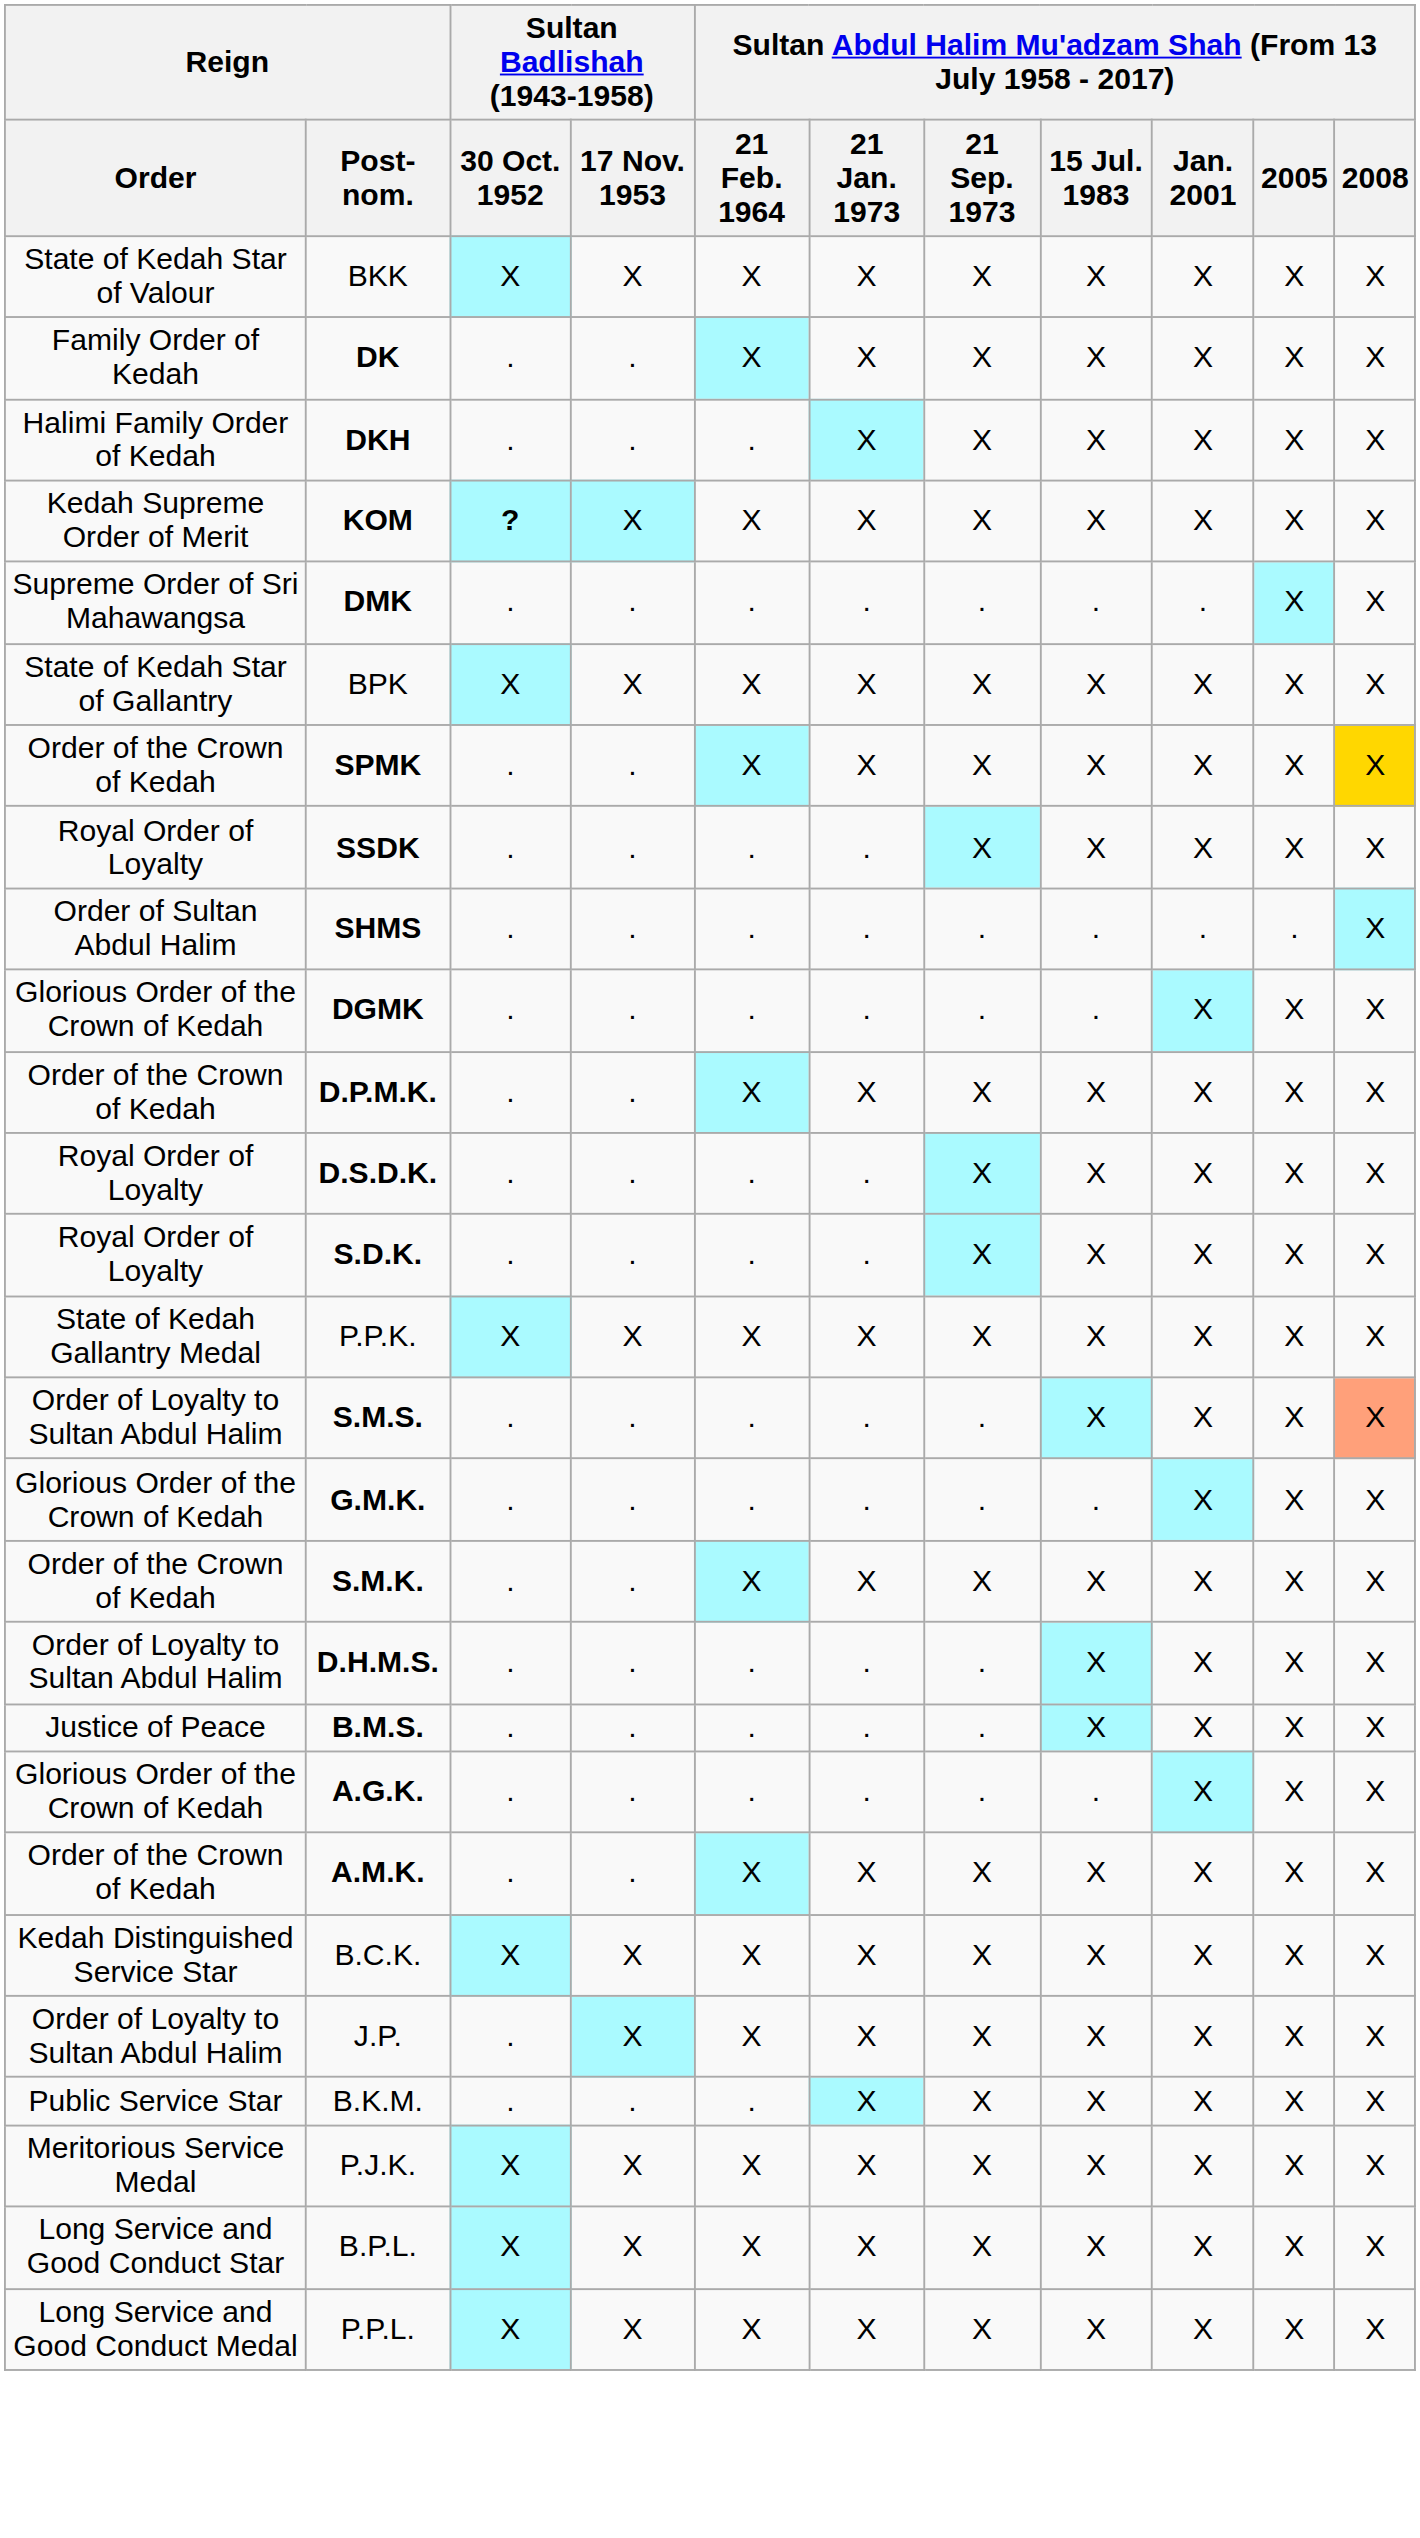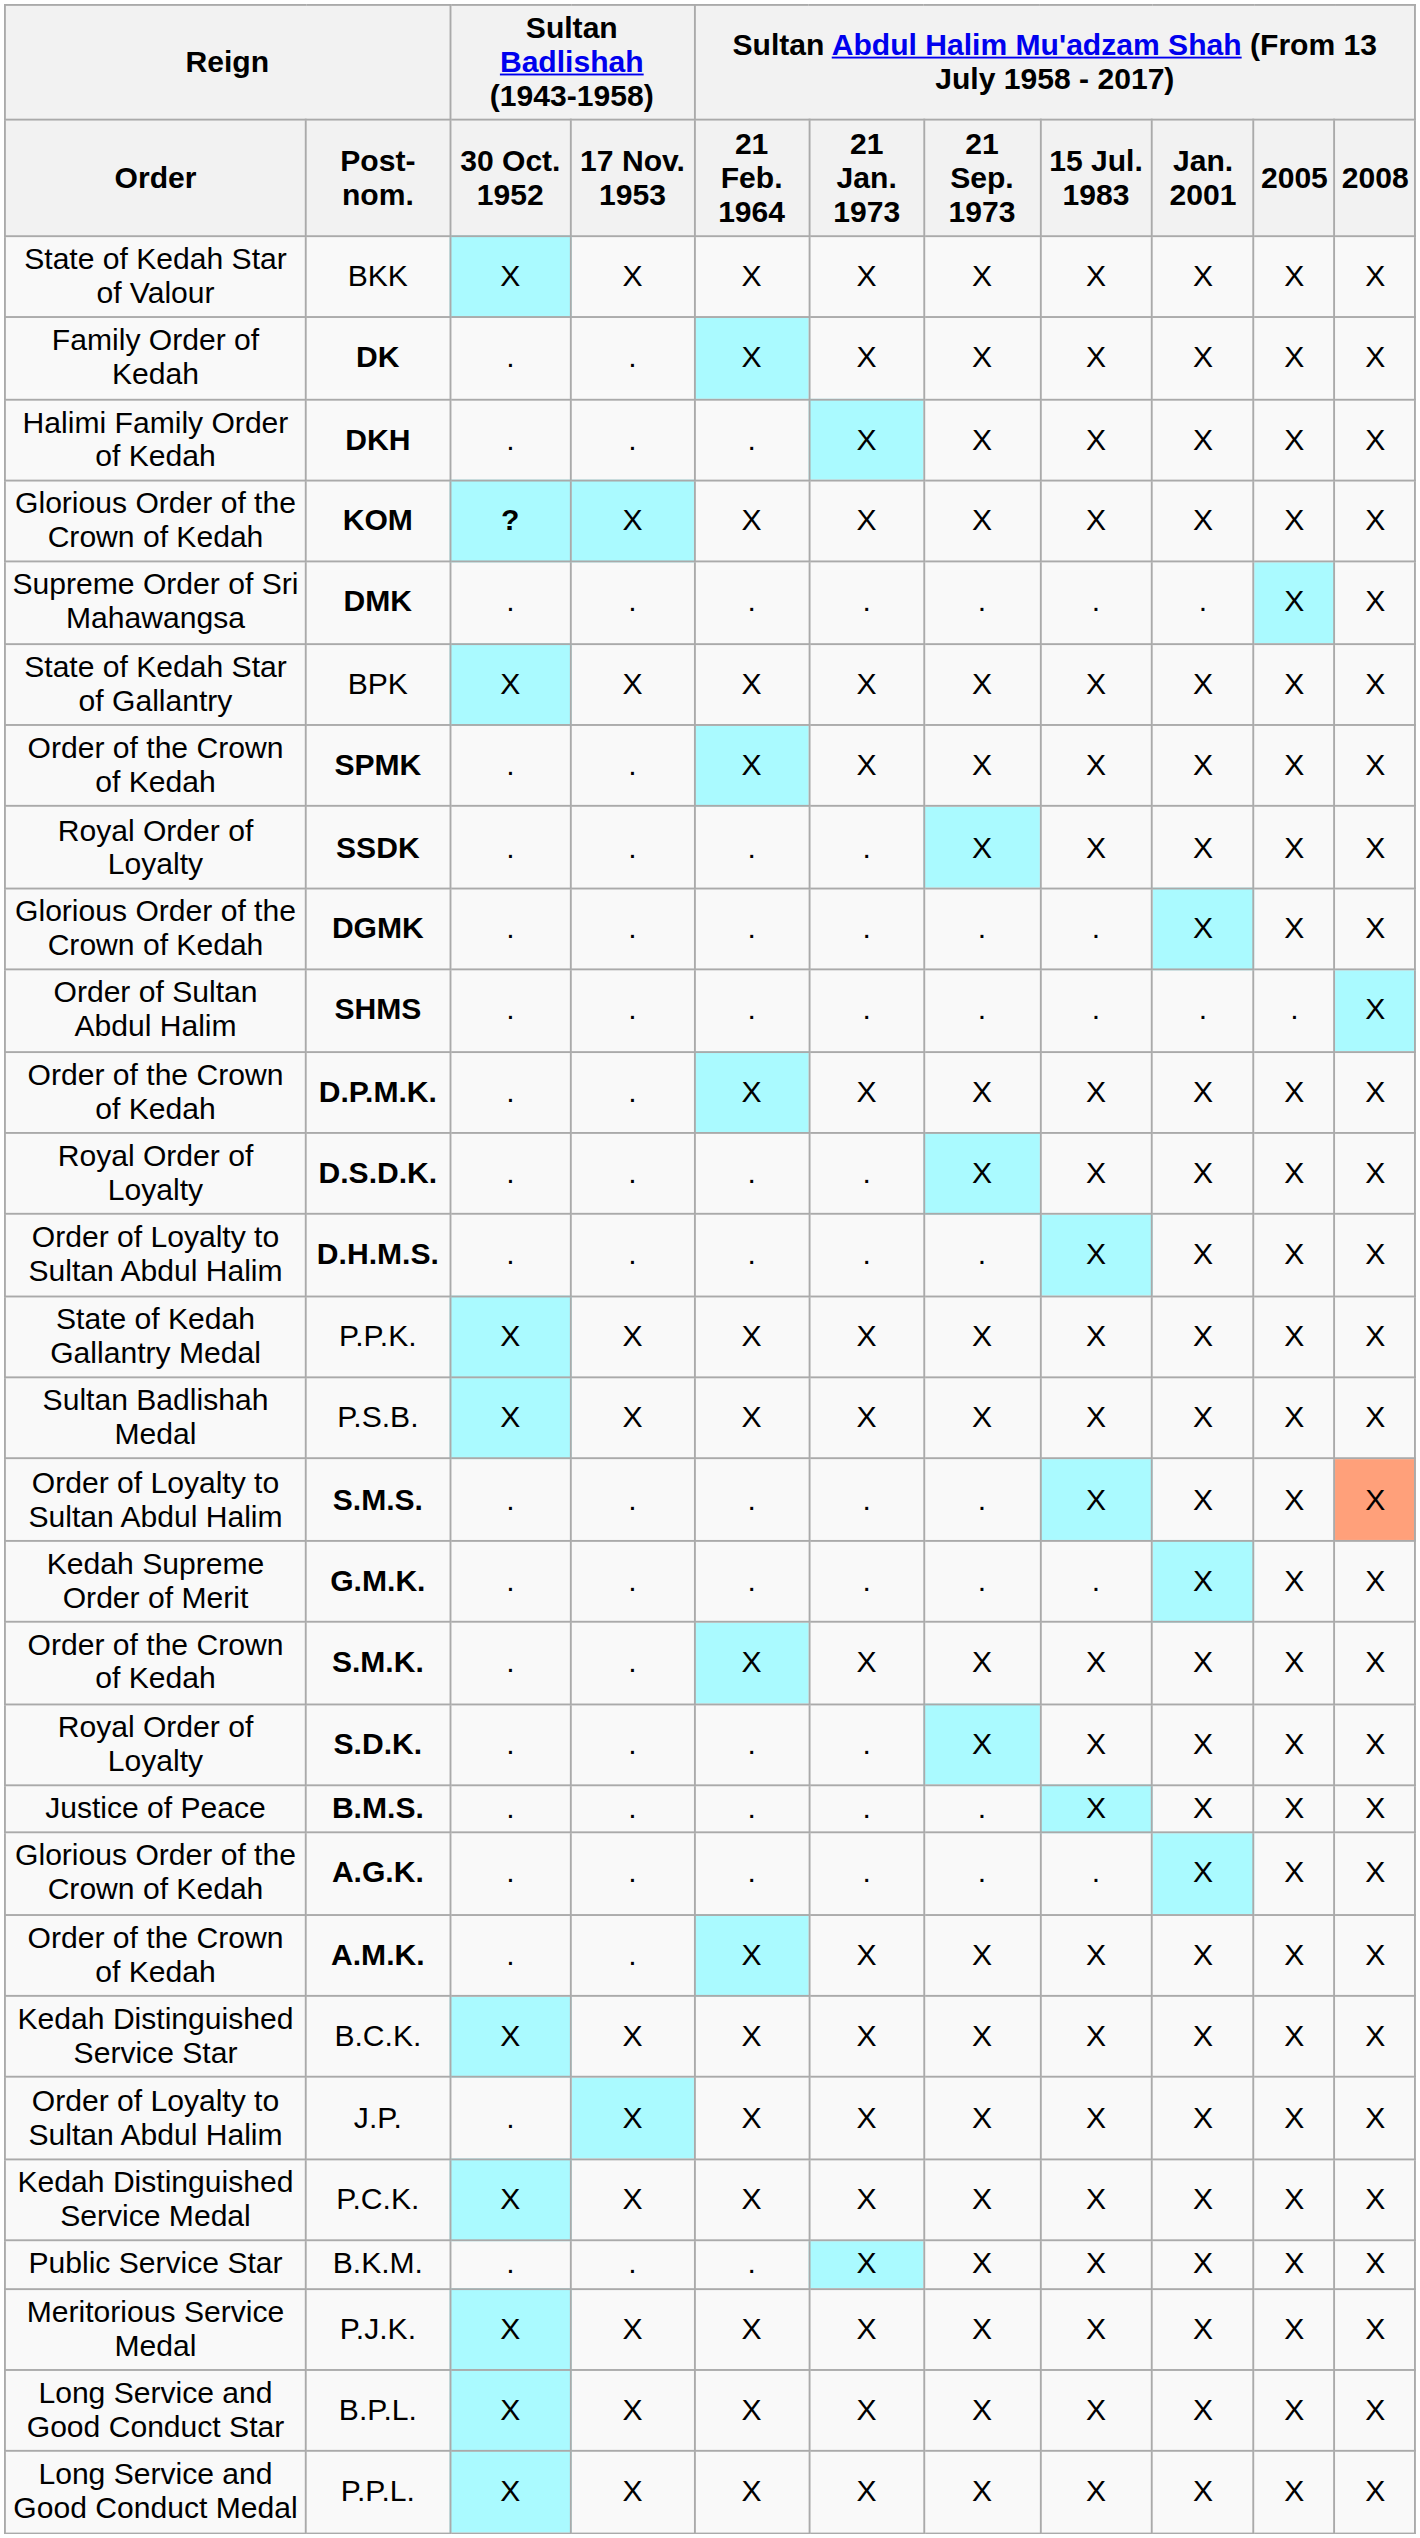KOM | Reign / Order: Kedah Supreme Order of Merit -> Glorious Order of the Crown of Kedah
SPMK | column 11: gold background -> no background
rows swapped: SHMS <-> DGMK
rows swapped: D.H.M.S. <-> S.D.K.
+ row: Sultan Badlishah Medal | P.S.B. | X | X | X | X | X | X | X | X | X
G.M.K. | Reign / Order: Glorious Order of the Crown of Kedah -> Kedah Supreme Order of Merit
+ row: Kedah Distinguished Service Medal | P.C.K. | X | X | X | X | X | X | X | X | X
